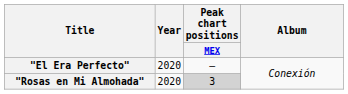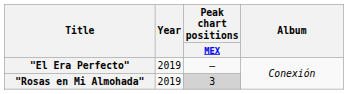"El Era Perfecto" | Year: 2020 -> 2019
"Rosas en Mi Almohada" | Year: 2020 -> 2019
